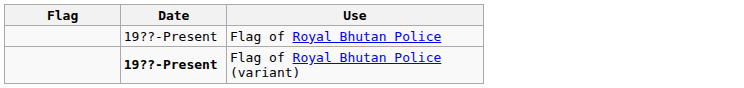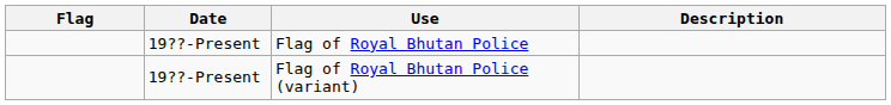+ column: Description
Flag of Royal Bhutan Police (variant) | Date: bold -> normal
